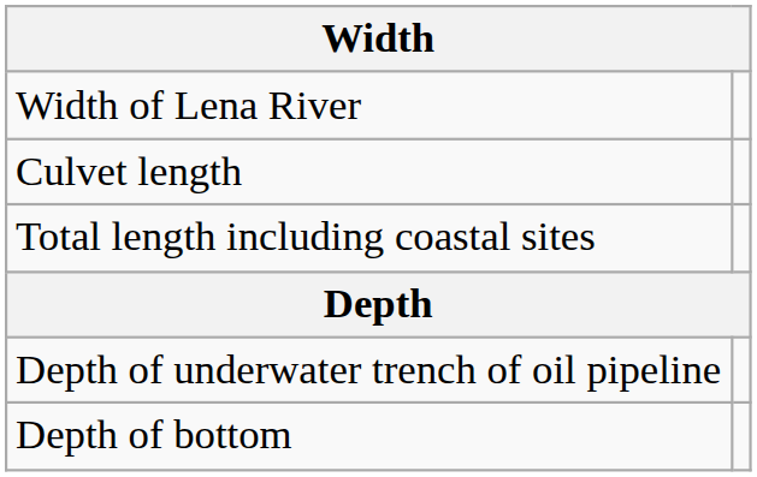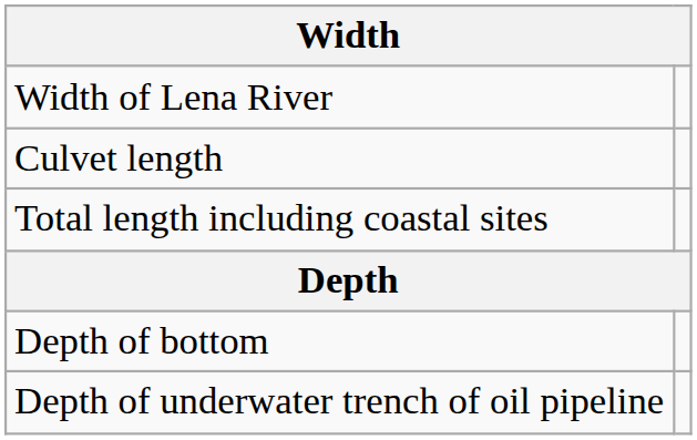rows swapped: Depth of bottom <-> Depth of underwater trench of oil pipeline
